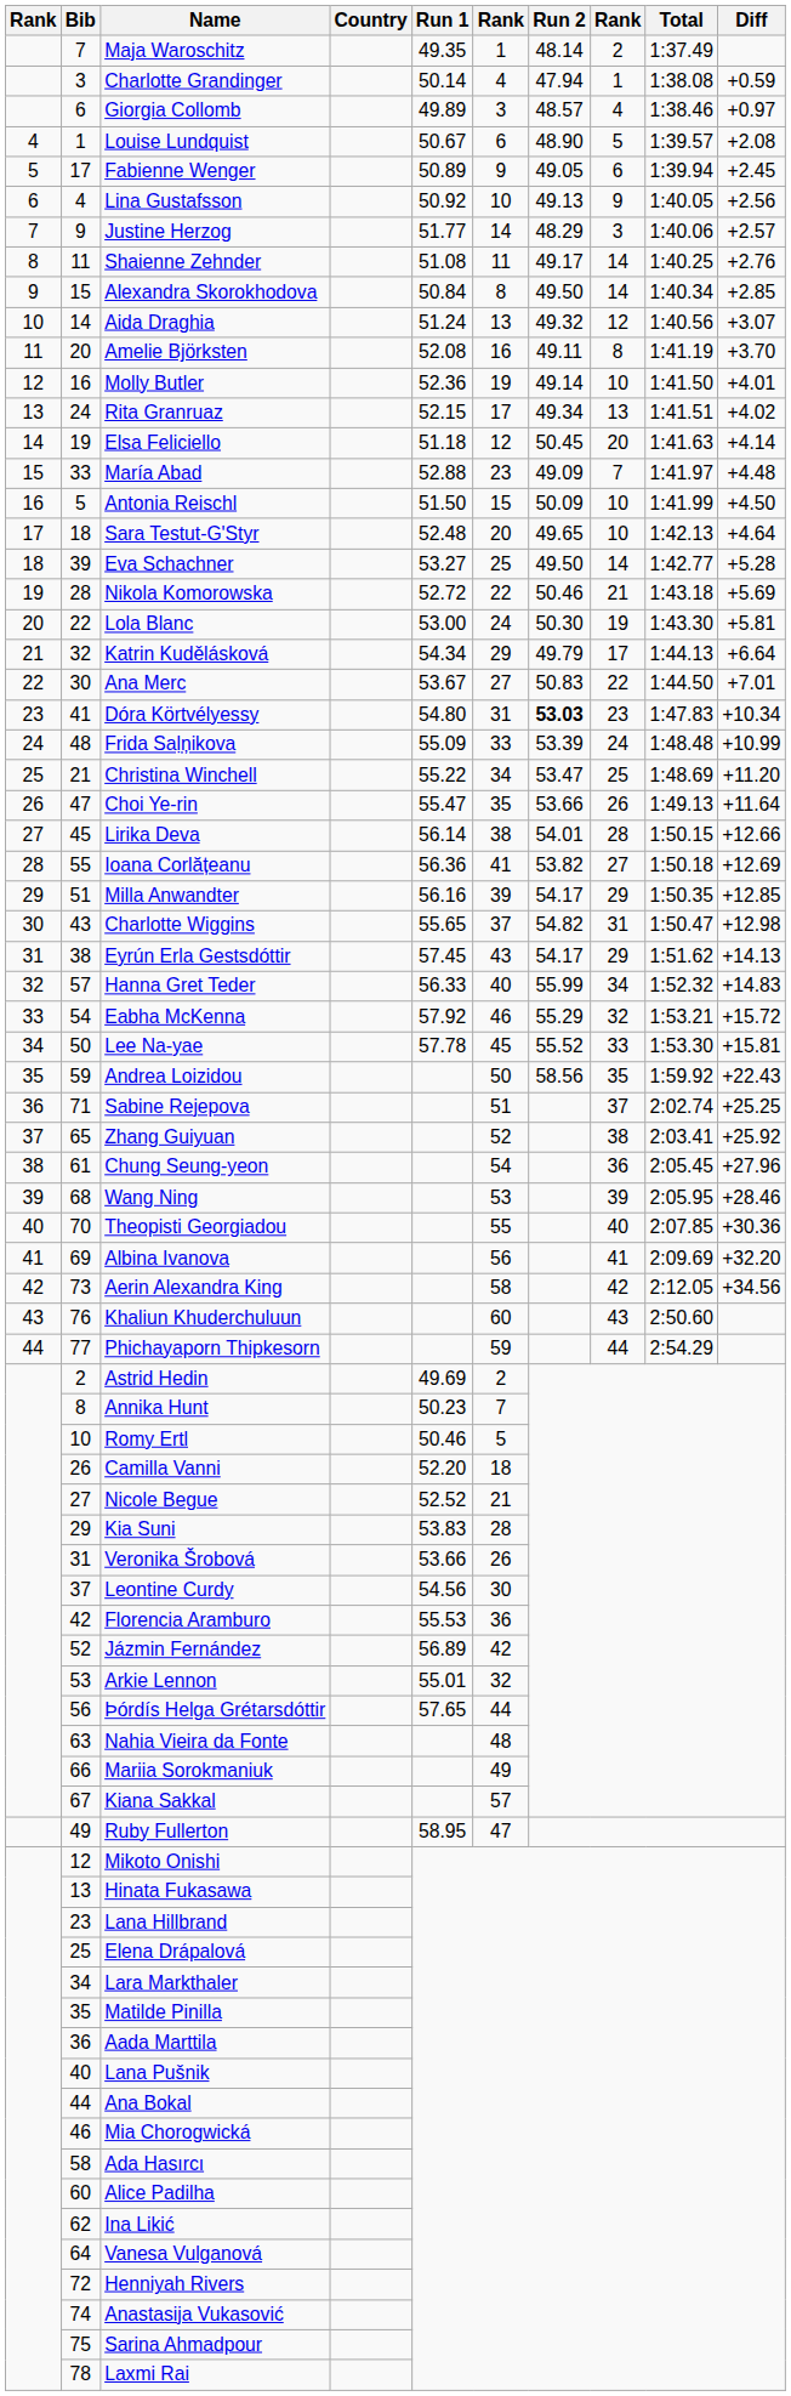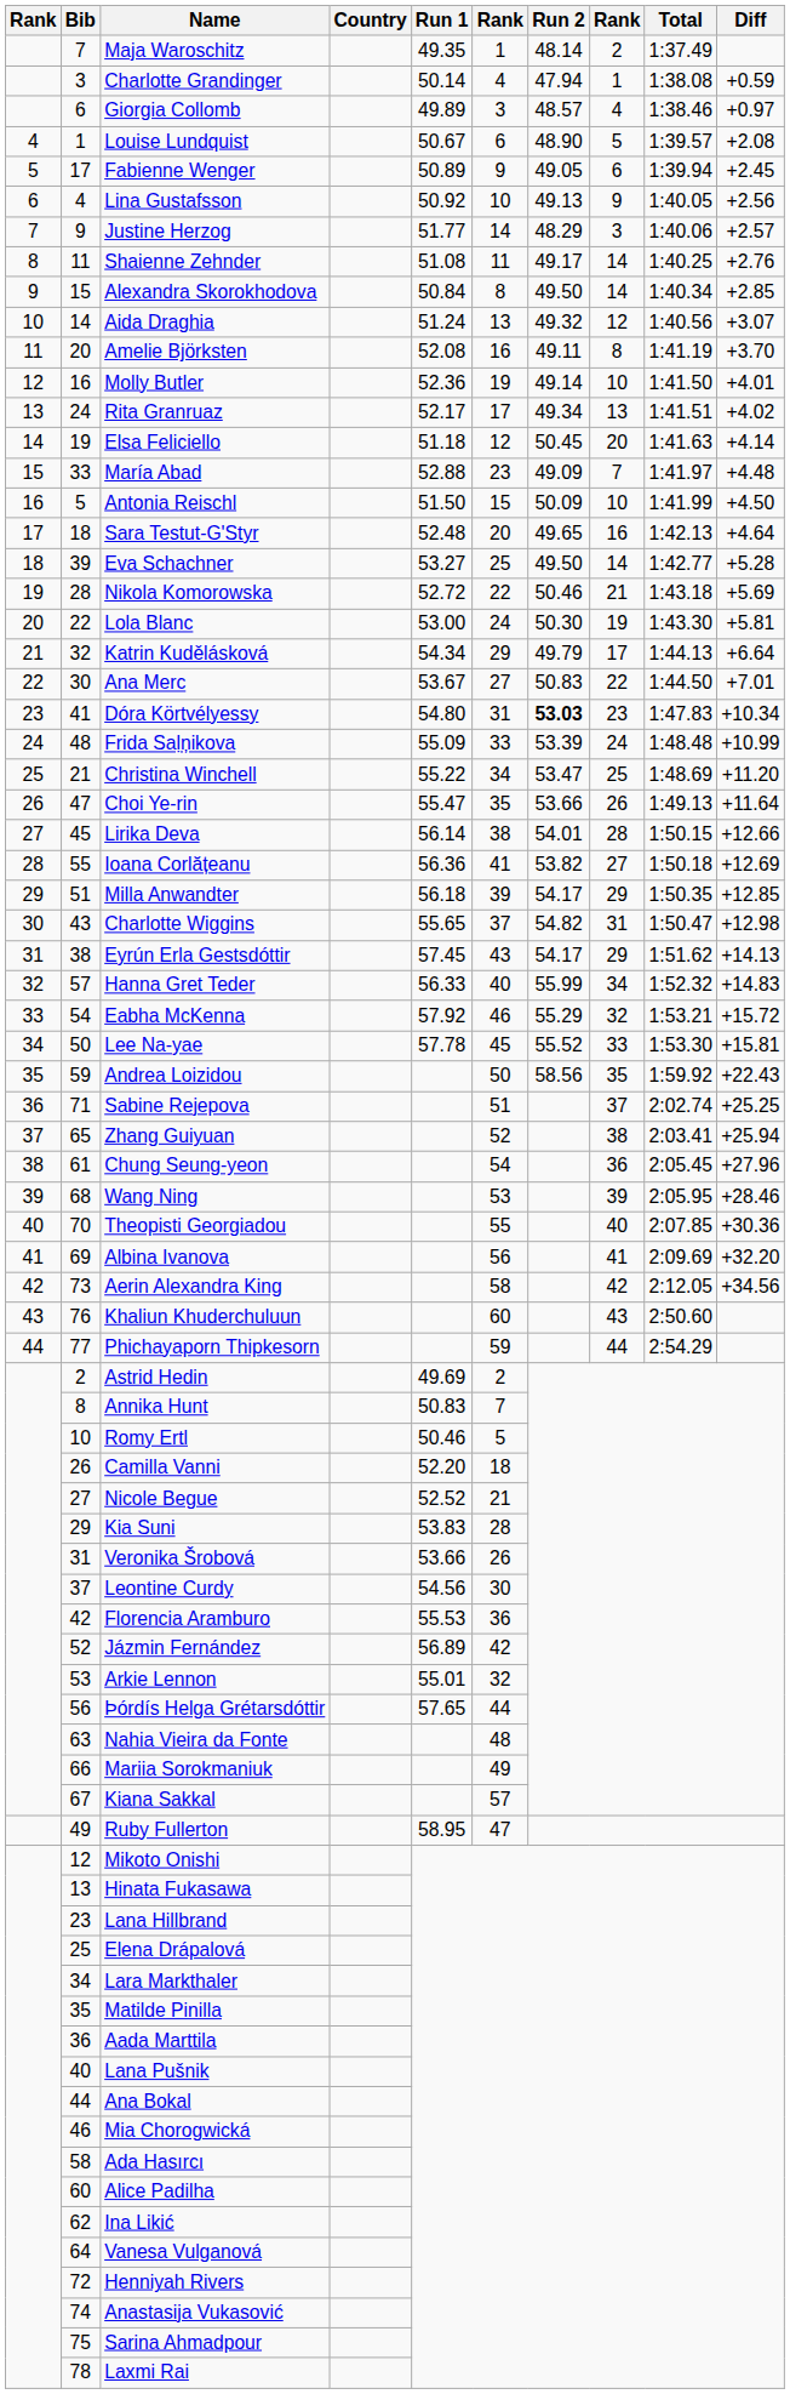Rita Granruaz | Run 1: 52.15 -> 52.17
Sara Testut-G'Styr | column 8: 10 -> 16
Milla Anwandter | Run 1: 56.16 -> 56.18
Zhang Guiyuan | Diff: +25.92 -> +25.94
Annika Hunt | Run 1: 50.23 -> 50.83
